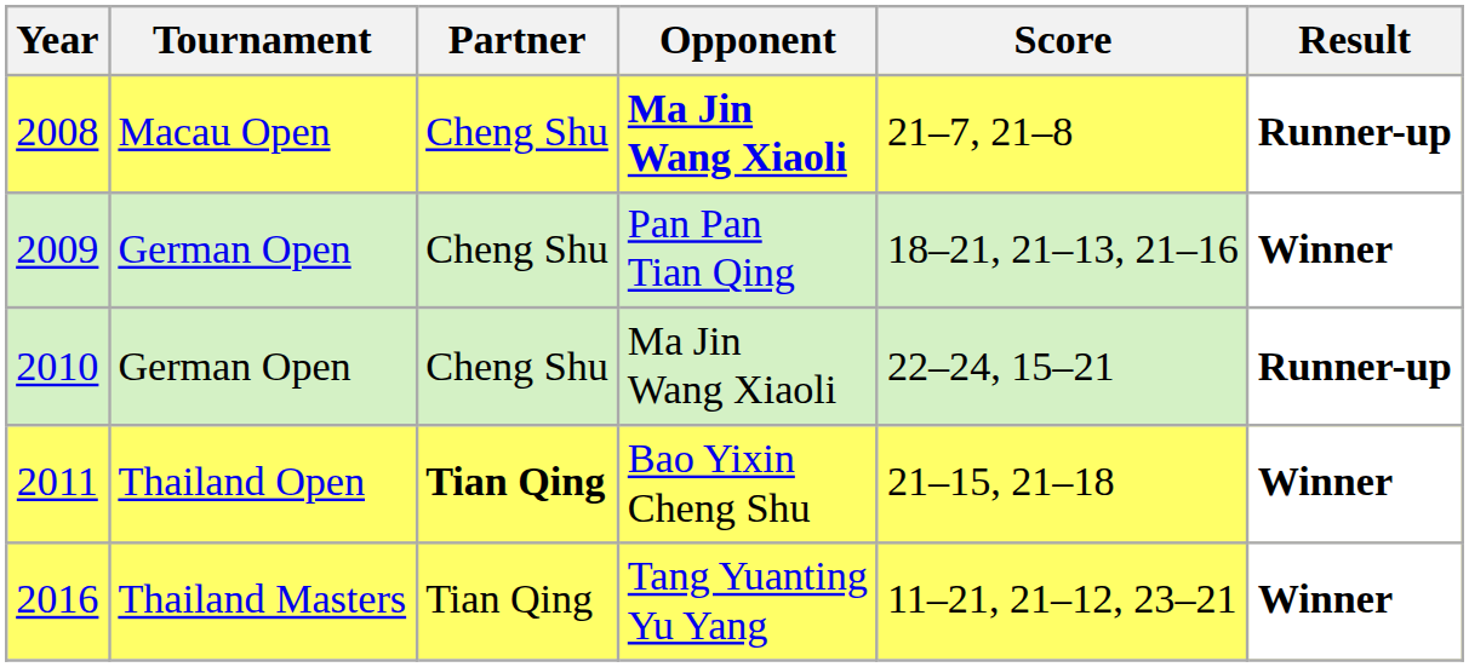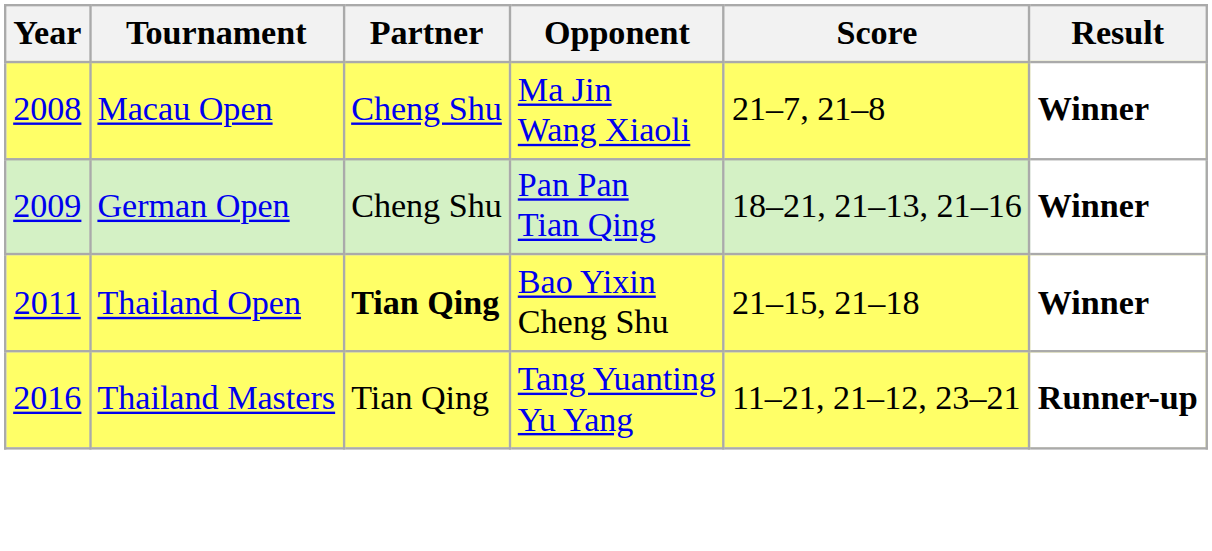2008 | Opponent: bold -> normal
2008 | Result: Runner-up -> Winner
- row: 2010 | German Open | Cheng Shu | Ma Jin Wang Xiaoli | 22–24, 15–21 | Runner-up
2016 | Result: Winner -> Runner-up
